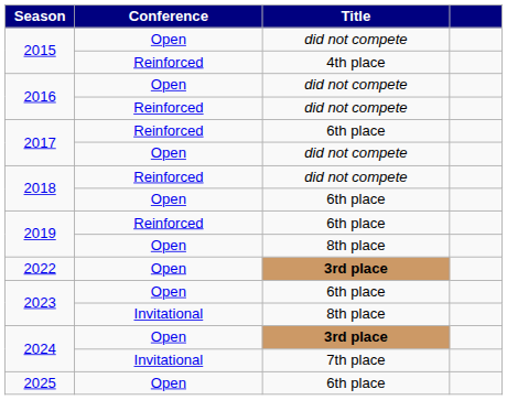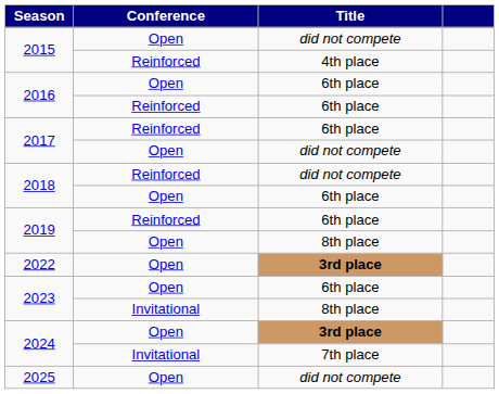2016 / Open | Title: did not compete -> 6th place
2016 / Reinforced | Title: did not compete -> 6th place
2025 | Title: 6th place -> did not compete
